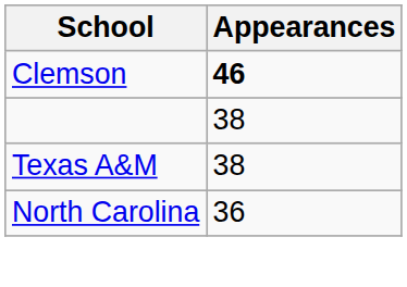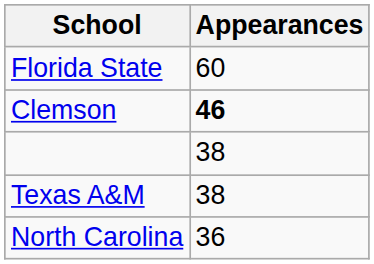+ row: Florida State | 60
